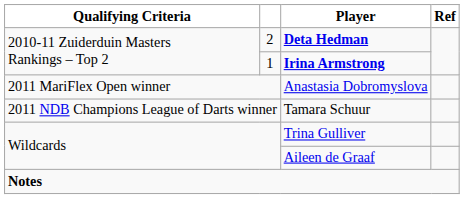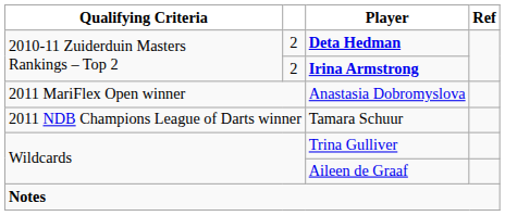Irina Armstrong | column 2: 1 -> 2
